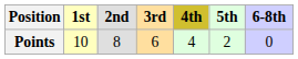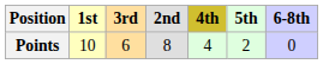columns swapped: 2nd <-> 3rd
